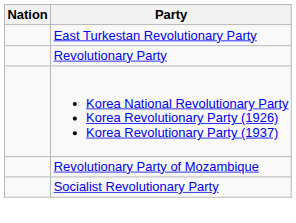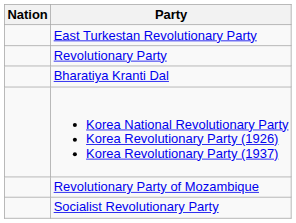+ row: Bharatiya Kranti Dal
